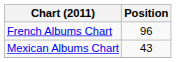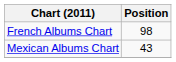French Albums Chart | Position: 96 -> 98
